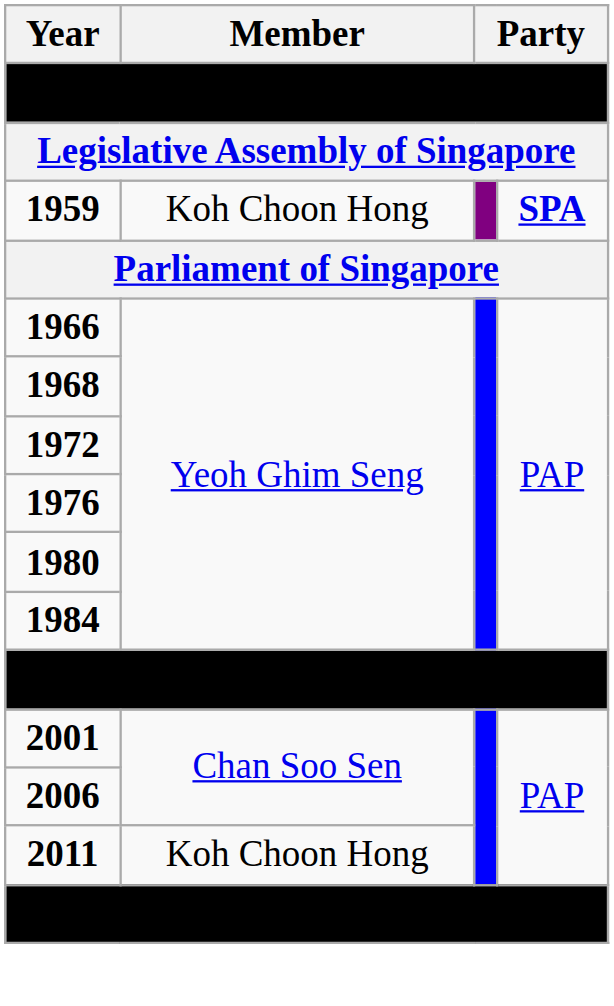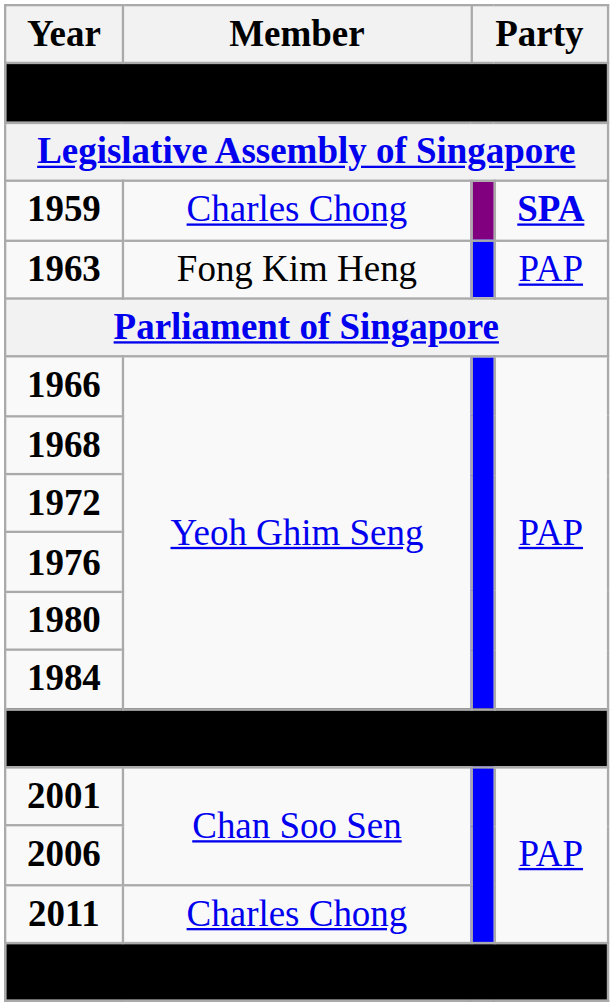1959 | Member: Koh Choon Hong -> Charles Chong
+ row: 1963 | Fong Kim Heng | PAP
2011 | Member: Koh Choon Hong -> Charles Chong
